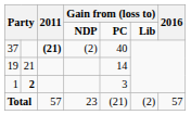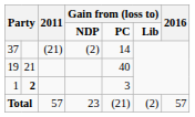37 | 2011: bold -> normal
37 | column 5: 40 -> 14
19 | column 5: 14 -> 40
